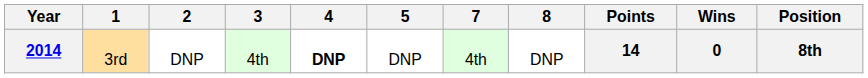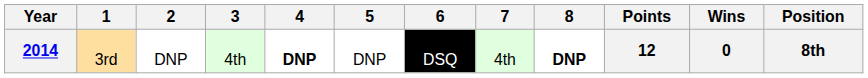+ column: 6 | DSQ
2014 | 8: normal -> bold
2014 | Points: 14 -> 12
